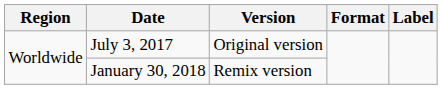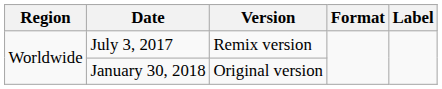July 3, 2017 | Version: Original version -> Remix version
January 30, 2018 | Version: Remix version -> Original version
